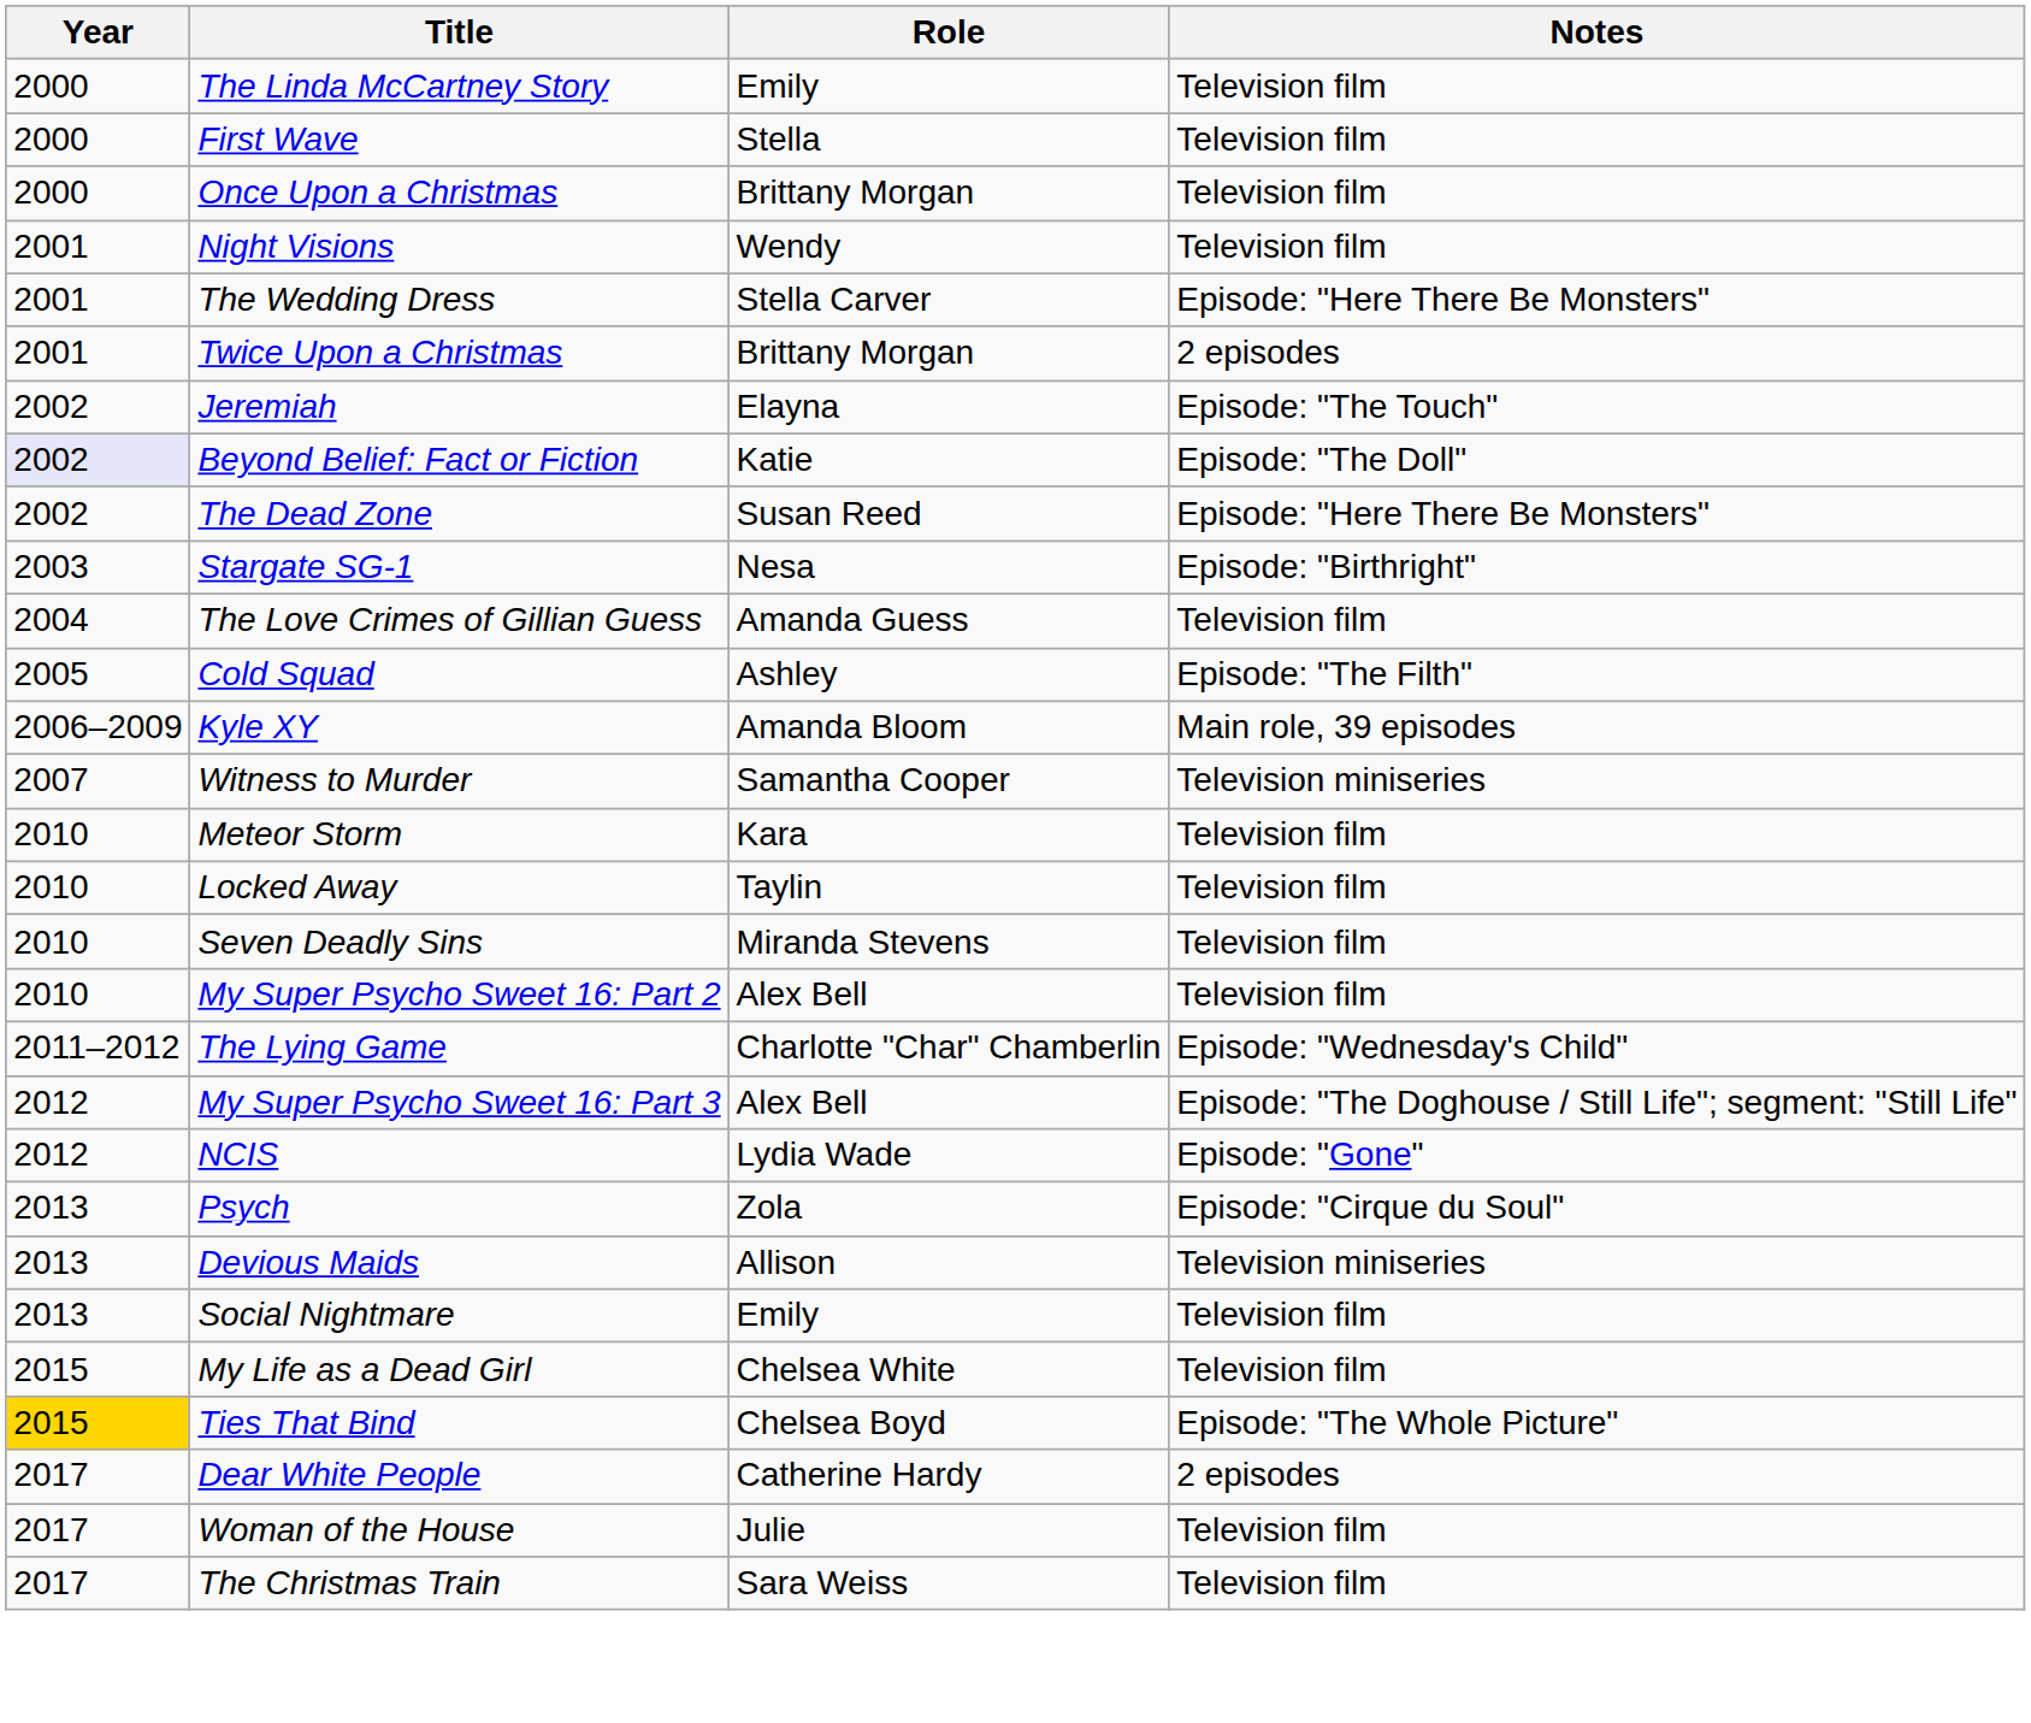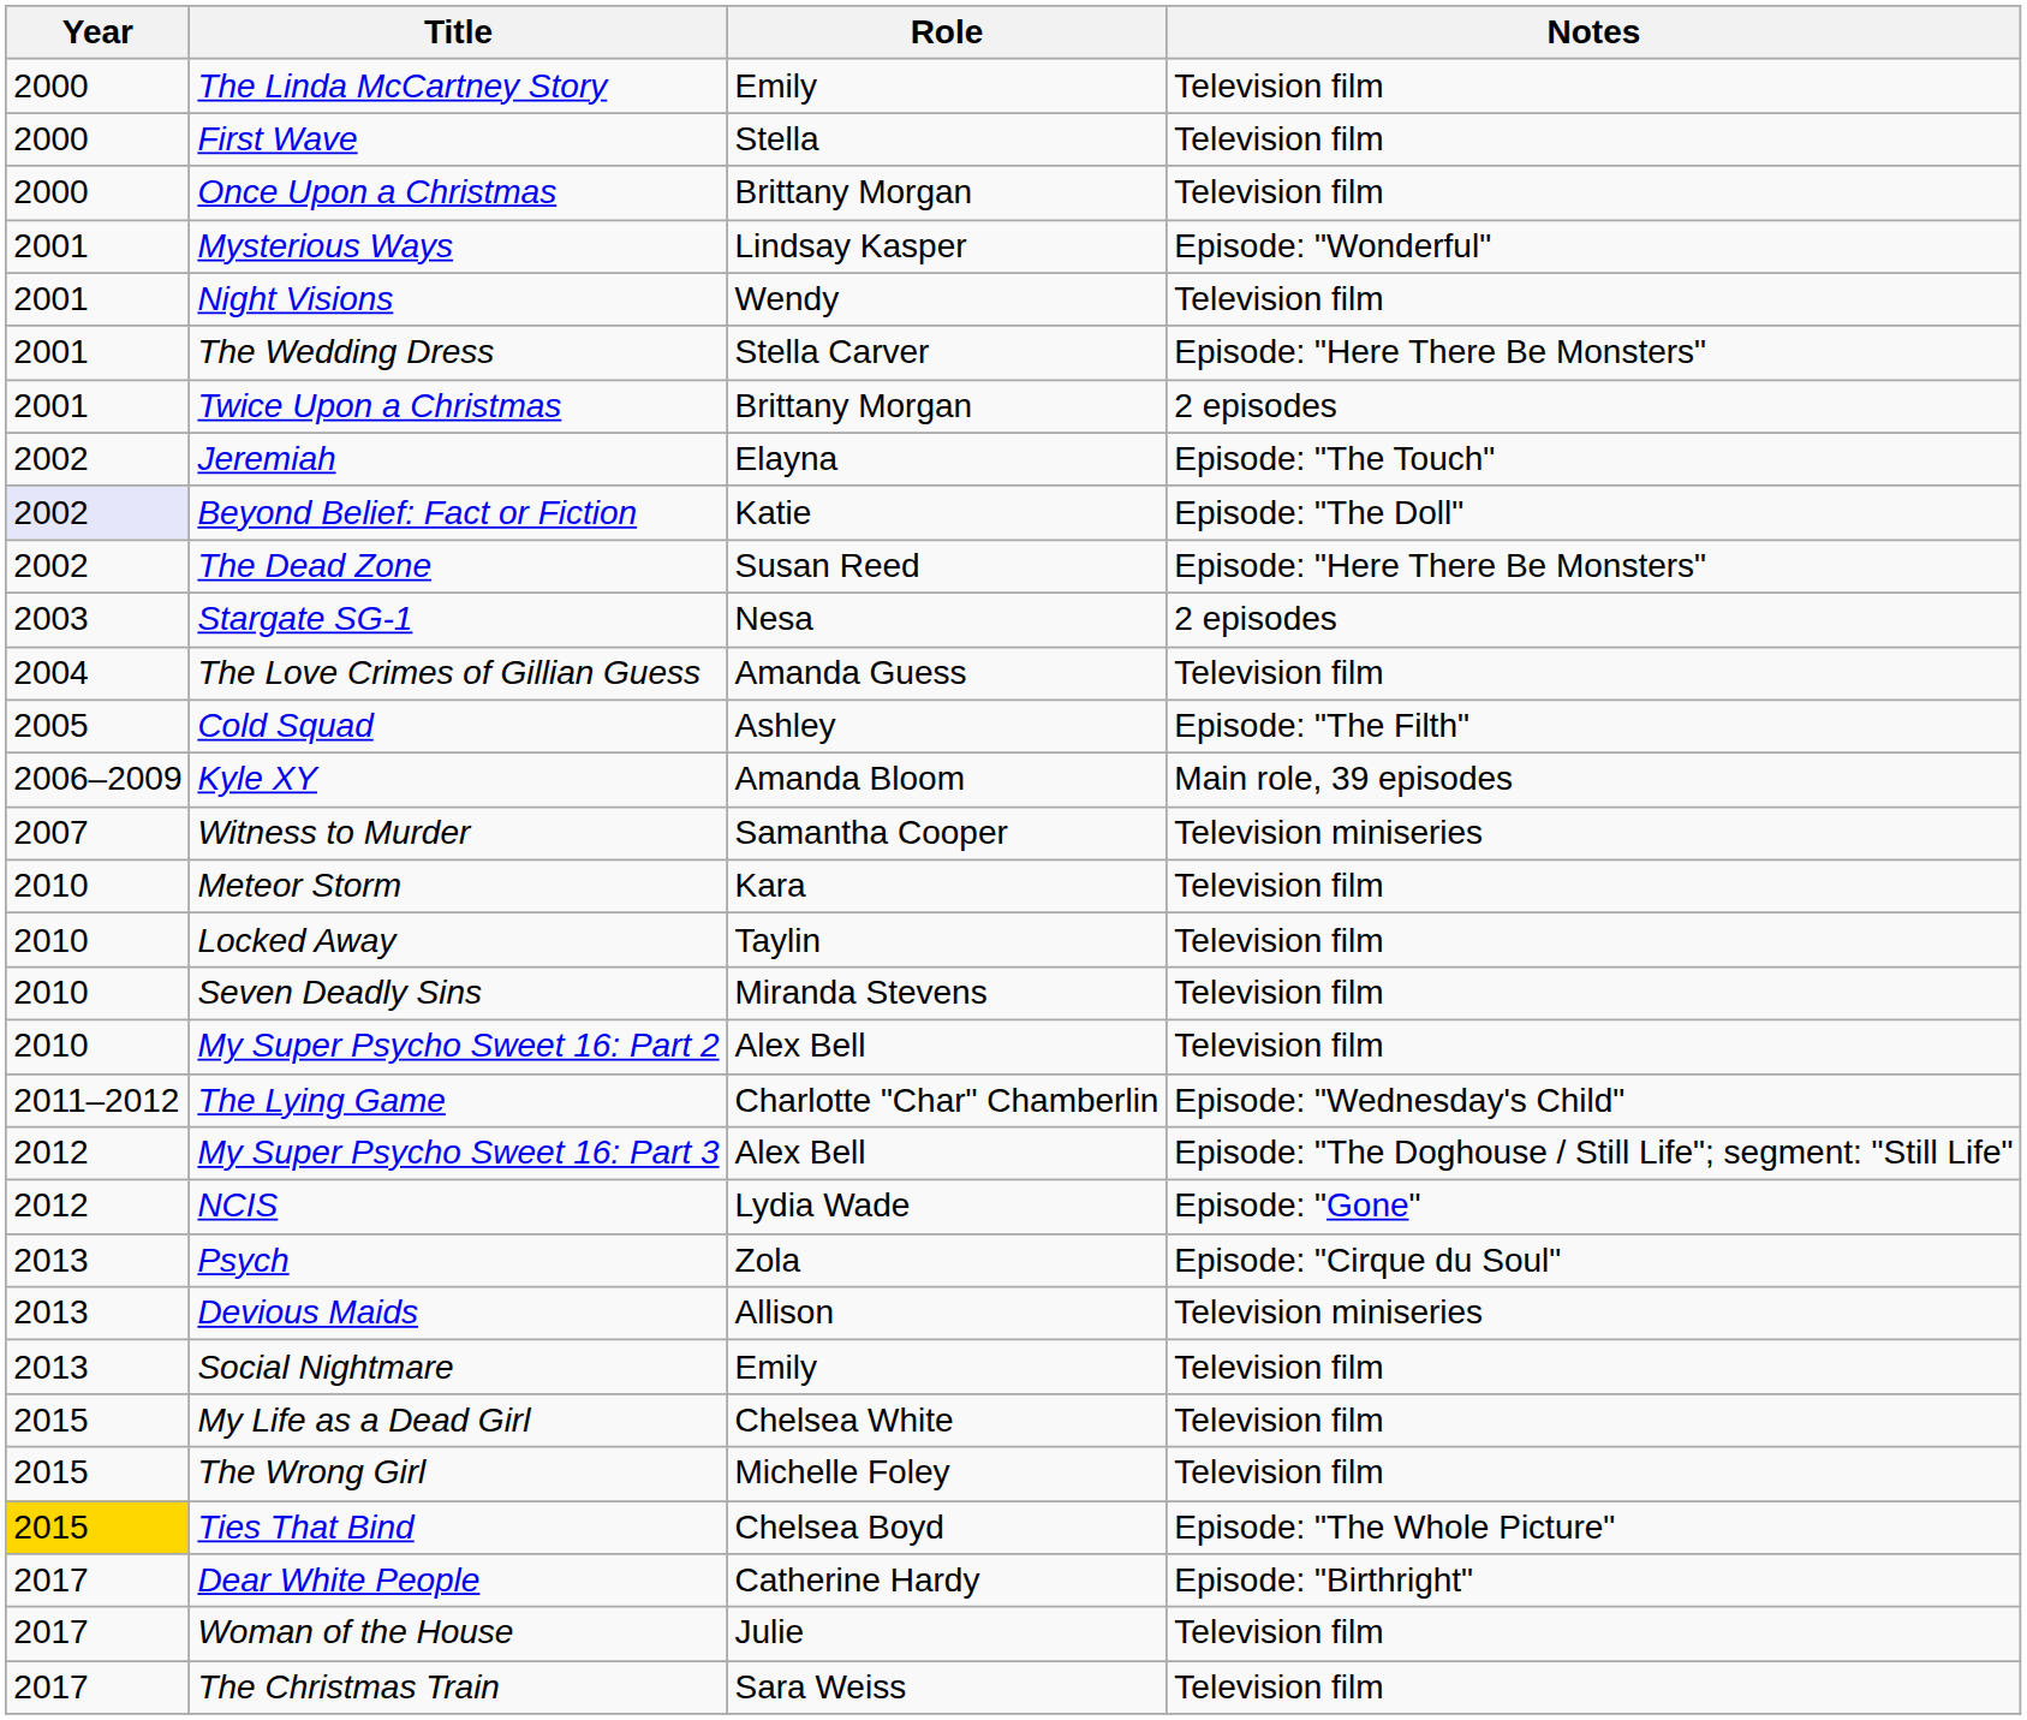+ row: 2001 | Mysterious Ways | Lindsay Kasper | Episode: "Wonderful"
Stargate SG-1 | Notes: Episode: "Birthright" -> 2 episodes
+ row: 2015 | The Wrong Girl | Michelle Foley | Television film
Dear White People | Notes: 2 episodes -> Episode: "Birthright"
